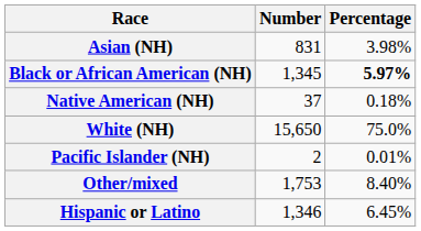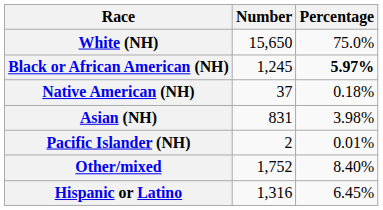rows swapped: White (NH) <-> Asian (NH)
Black or African American (NH) | Number: 1,345 -> 1,245
Other/mixed | Number: 1,753 -> 1,752
Hispanic or Latino | Number: 1,346 -> 1,316
